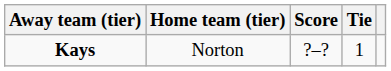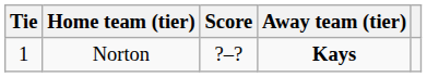columns swapped: Tie <-> Away team (tier)
